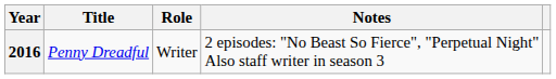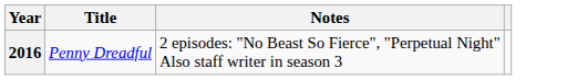- column: Role | Writer
